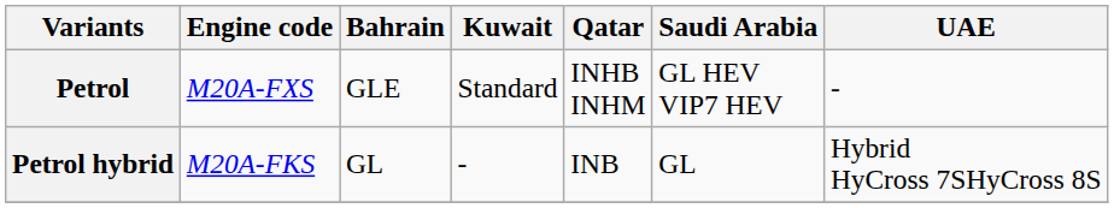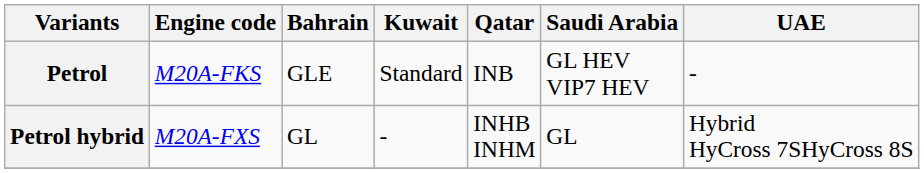Petrol | Engine code: M20A-FXS -> M20A-FKS
Petrol | Qatar: INHB INHM -> INB
Petrol hybrid | Engine code: M20A-FKS -> M20A-FXS
Petrol hybrid | Qatar: INB -> INHB INHM
